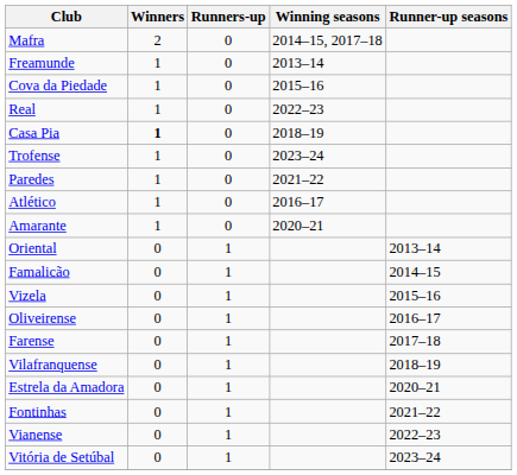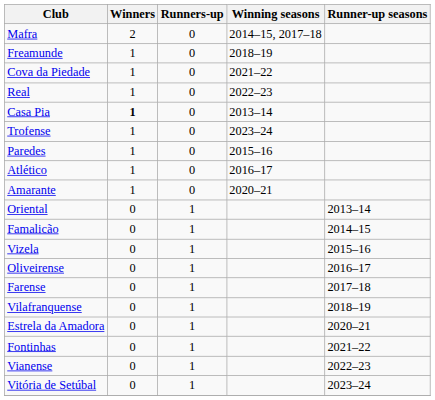Freamunde | Winning seasons: 2013–14 -> 2018–19
Cova da Piedade | Winning seasons: 2015–16 -> 2021–22
Casa Pia | Winning seasons: 2018–19 -> 2013–14
Paredes | Winning seasons: 2021–22 -> 2015–16
